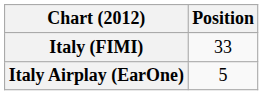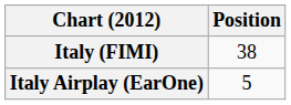Italy (FIMI) | Position: 33 -> 38
